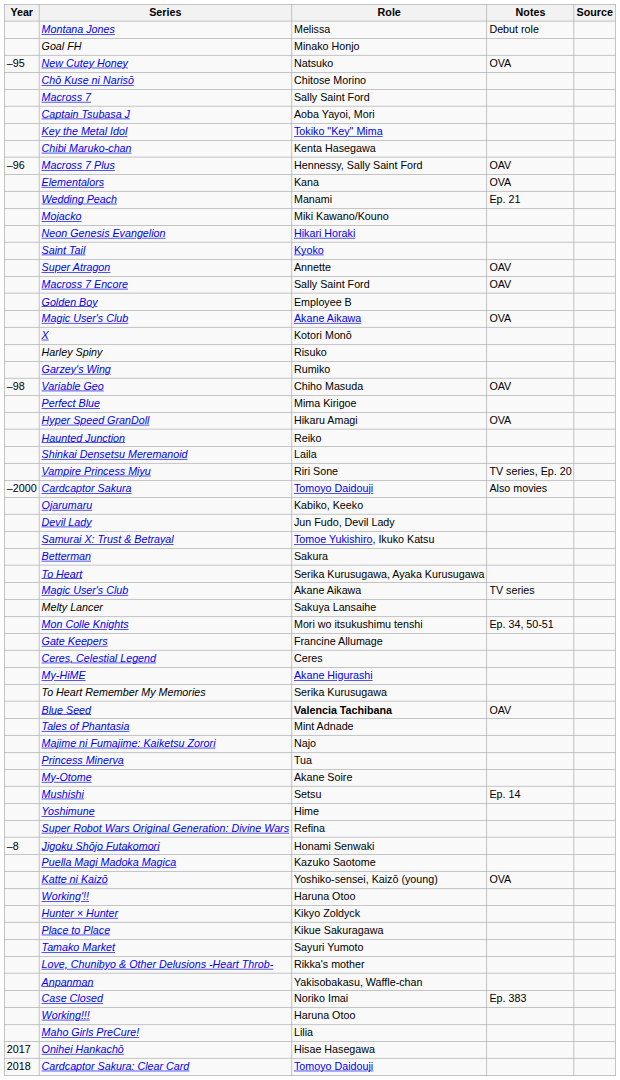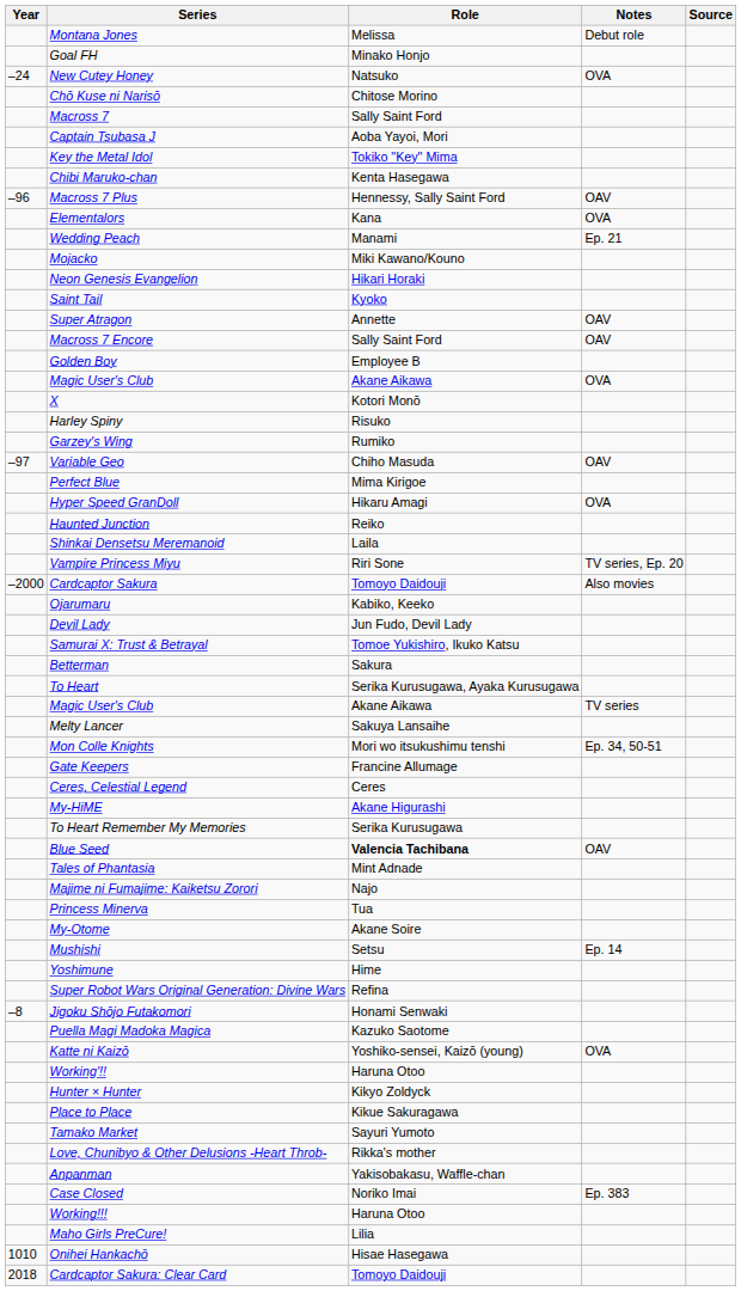New Cutey Honey | Year: –95 -> –24
Variable Geo | Year: –98 -> –97
Onihei Hankachō | Year: 2017 -> 1010
